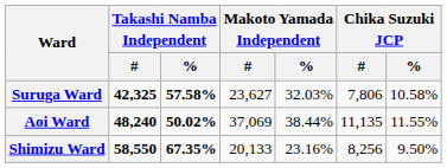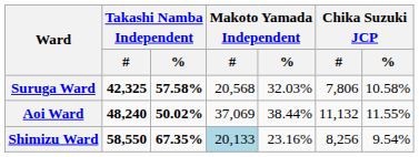Suruga Ward | Makoto Yamada Independent / #: 23,627 -> 20,568
Aoi Ward | Chika Suzuki JCP / #: 11,135 -> 11,132
Shimizu Ward | Makoto Yamada Independent / #: no background -> lightblue background
Shimizu Ward | Chika Suzuki JCP / %: 9.50% -> 9.54%
